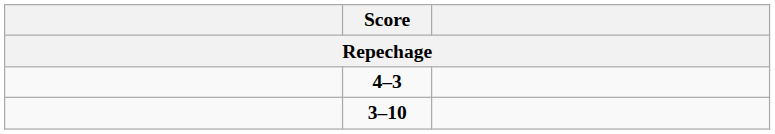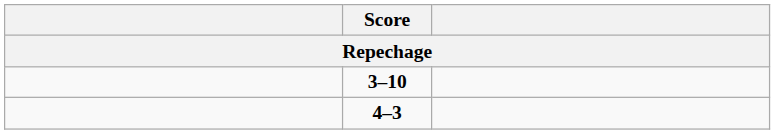rows swapped: 4–3 <-> 3–10
